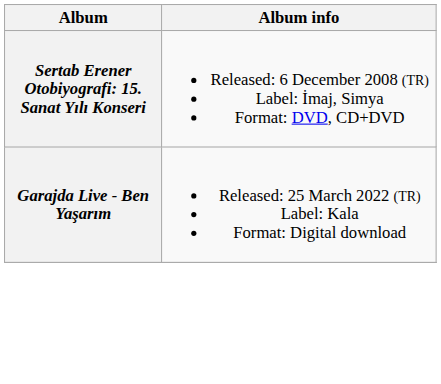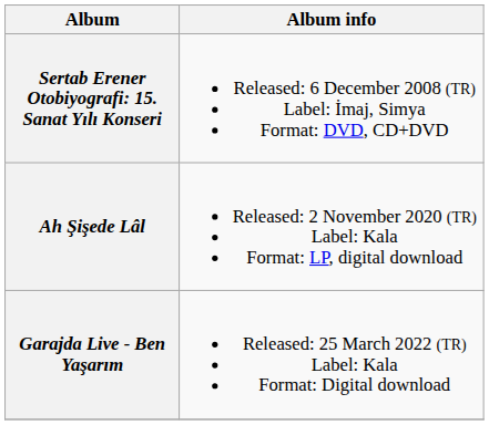+ row: Ah Şişede Lâl | Released: 2 November 2020 (TR) Label: Kala Format: LP, digital download
